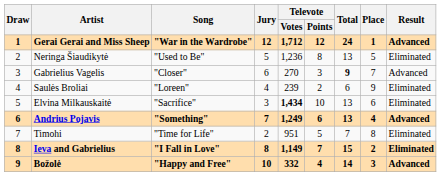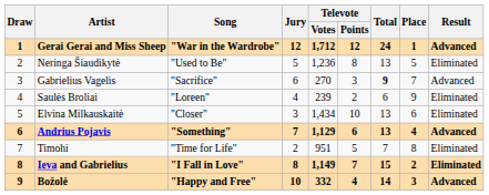Gabrielius Vagelis | Song: "Closer" -> "Sacrifice"
Elvina Milkauskaitė | Song: "Sacrifice" -> "Closer"
Elvina Milkauskaitė | Televote / Votes: bold -> normal
Andrius Pojavis | Televote / Votes: 1,249 -> 1,129
